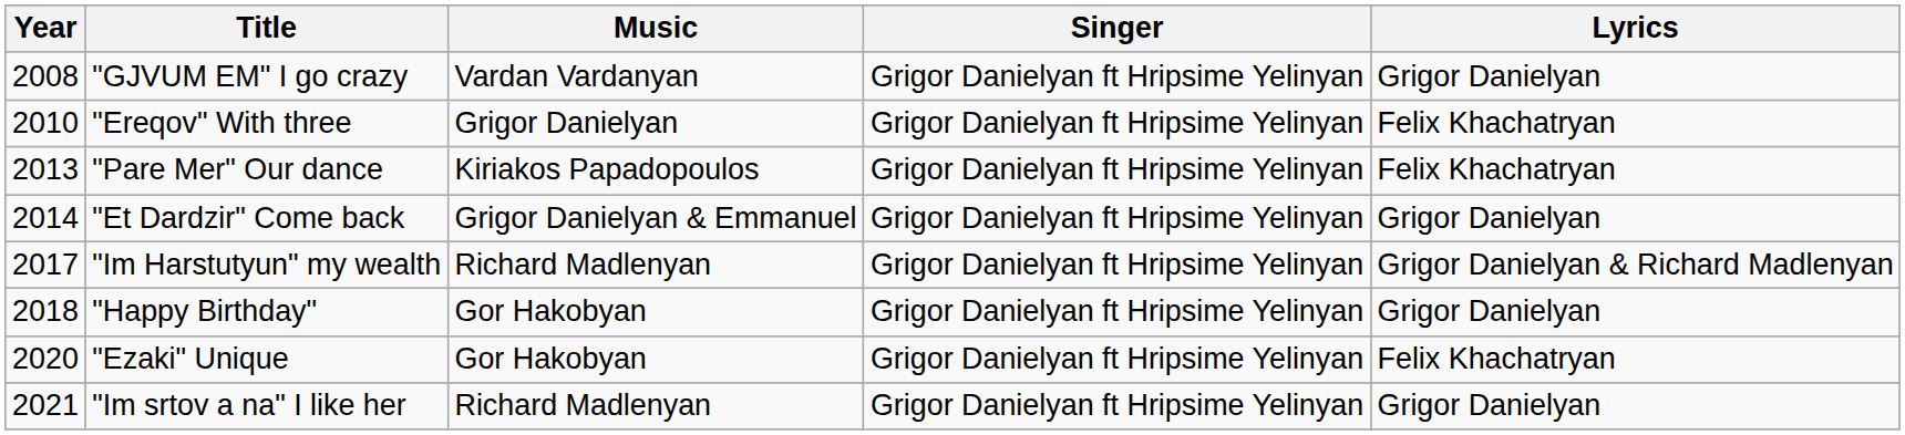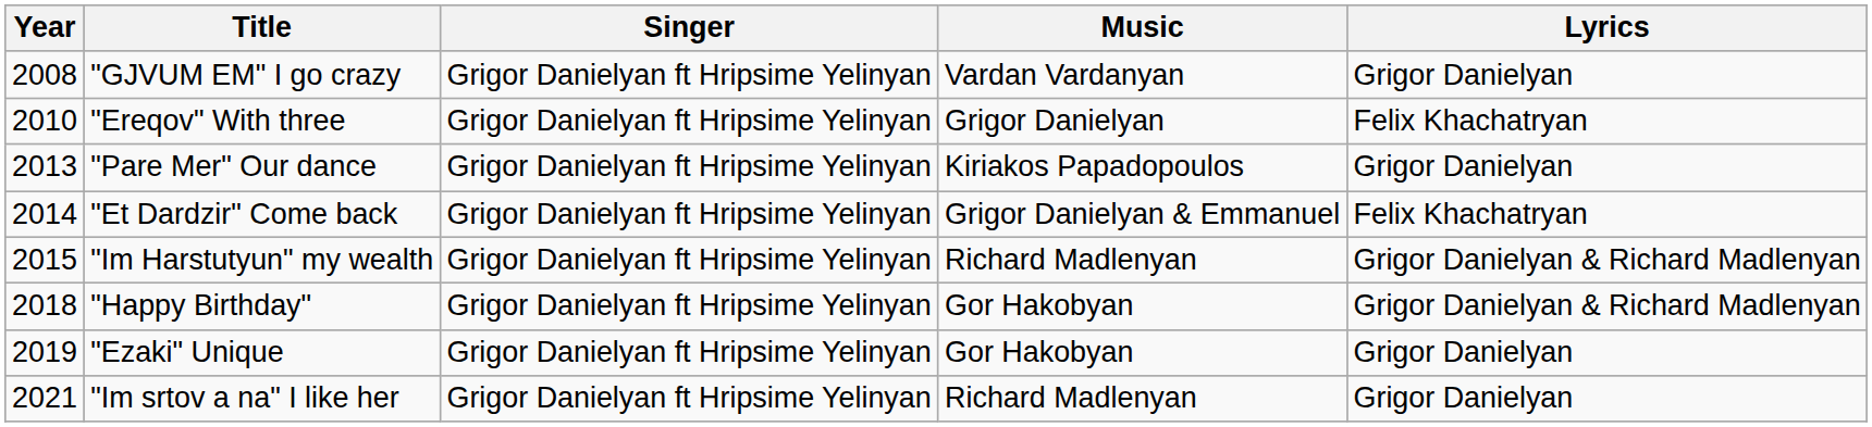columns swapped: Singer <-> Music
"Pare Mer" Our dance | Lyrics: Felix Khachatryan -> Grigor Danielyan
"Et Dardzir" Come back | Lyrics: Grigor Danielyan -> Felix Khachatryan
"Im Harstutyun" my wealth | Year: 2017 -> 2015
"Happy Birthday" | Lyrics: Grigor Danielyan -> Grigor Danielyan & Richard Madlenyan
"Ezaki" Unique | Year: 2020 -> 2019
"Ezaki" Unique | Lyrics: Felix Khachatryan -> Grigor Danielyan
